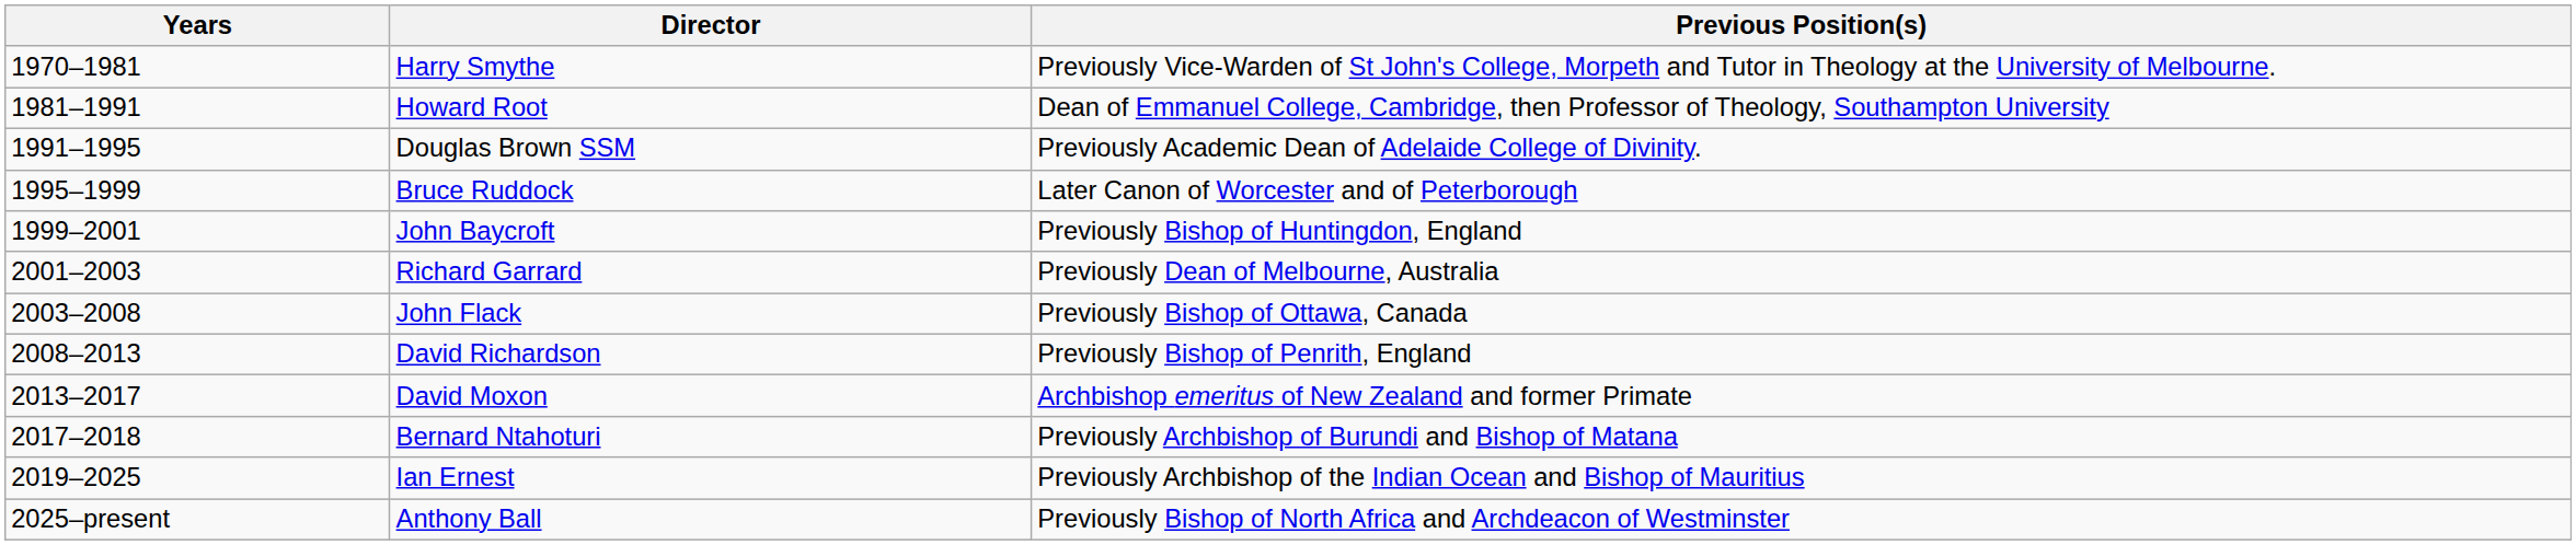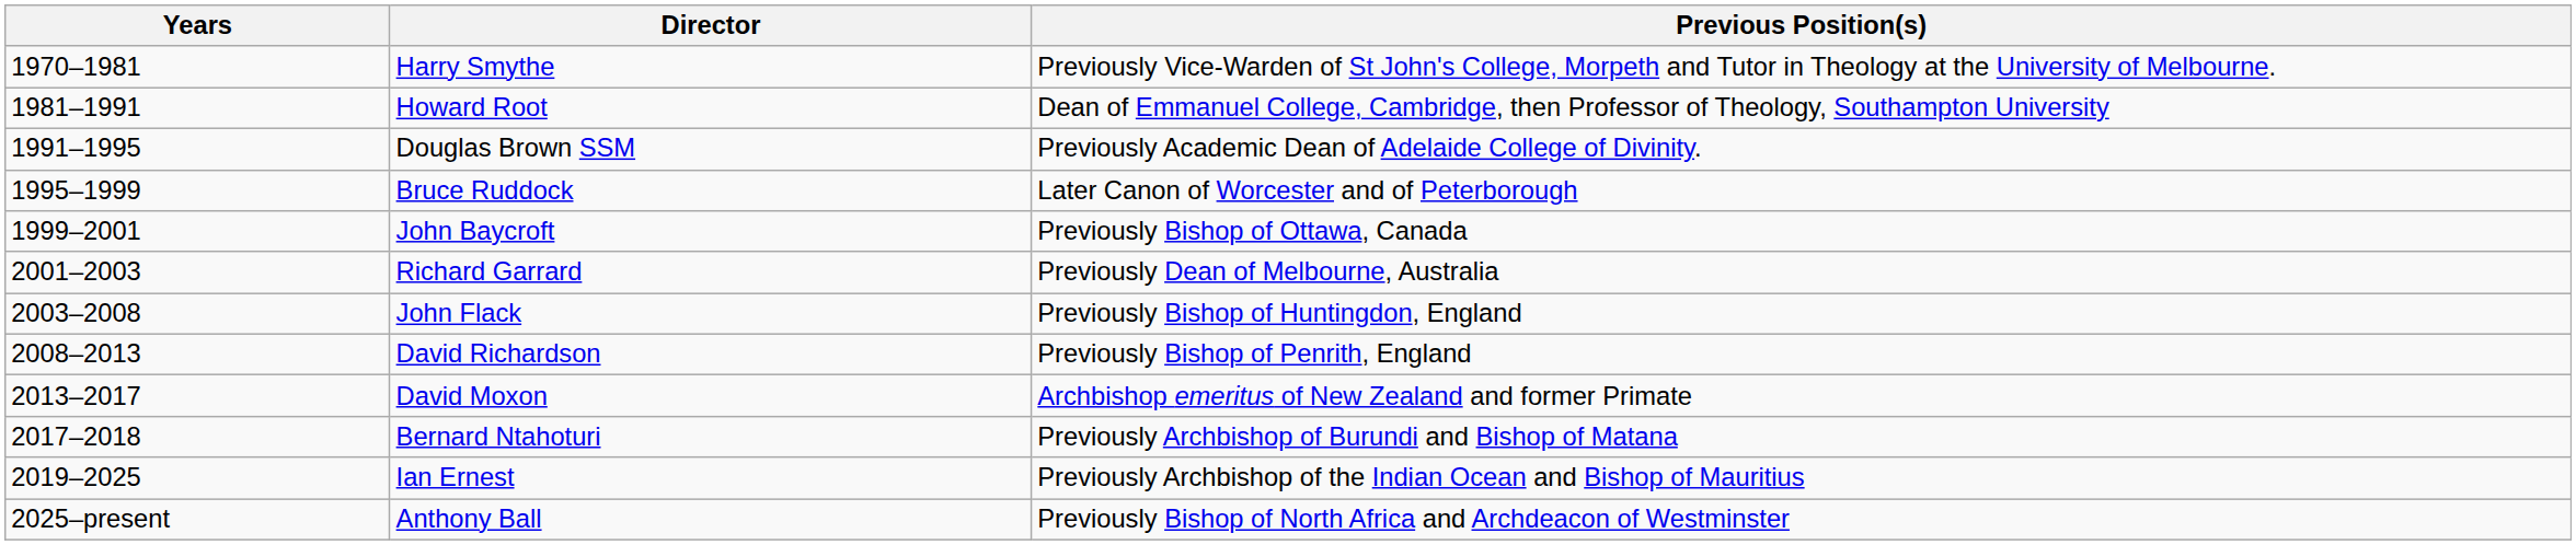John Baycroft | Previous Position(s): Previously Bishop of Huntingdon, England -> Previously Bishop of Ottawa, Canada
John Flack | Previous Position(s): Previously Bishop of Ottawa, Canada -> Previously Bishop of Huntingdon, England
